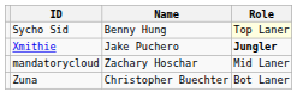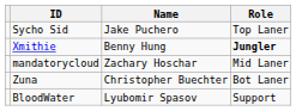Sycho Sid | Name: Benny Hung -> Jake Puchero
Sycho Sid | Role: lightyellow background -> no background
Xmithie | Name: Jake Puchero -> Benny Hung
+ row: BloodWater | Lyubomir Spasov | Support
